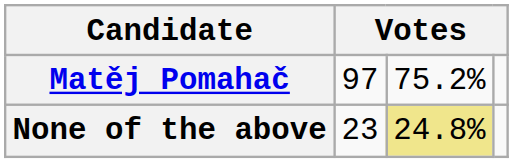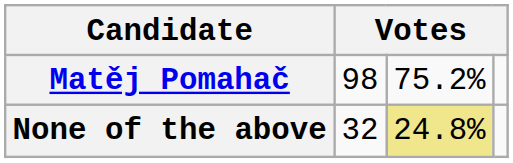Matěj Pomahač | column 2: 97 -> 98
None of the above | column 2: 23 -> 32
